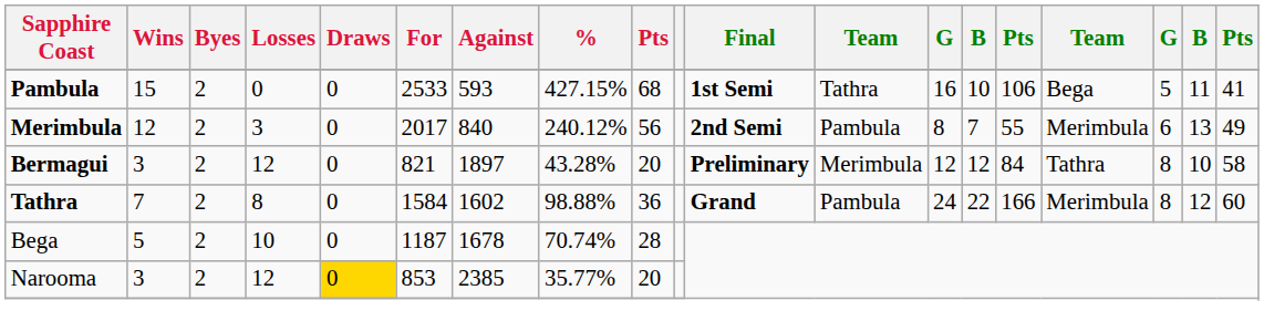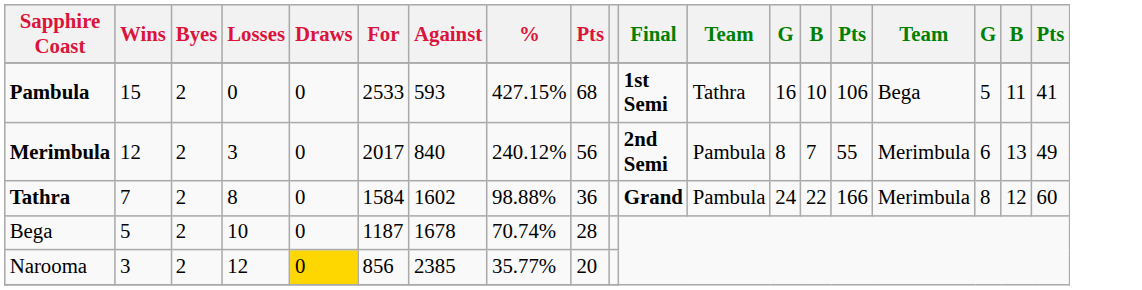- row: Bermagui | 3 | 2 | 12 | 0 | 821 | 1897 | 43.28% | 20 | Preliminary | Merimbula | 12 | 12 | 84 | Tathra | 8 | 10 | 58
Narooma | For: 853 -> 856
